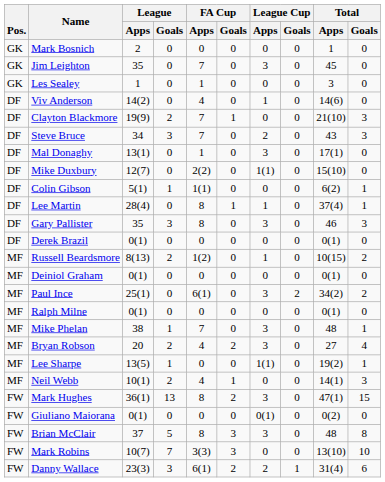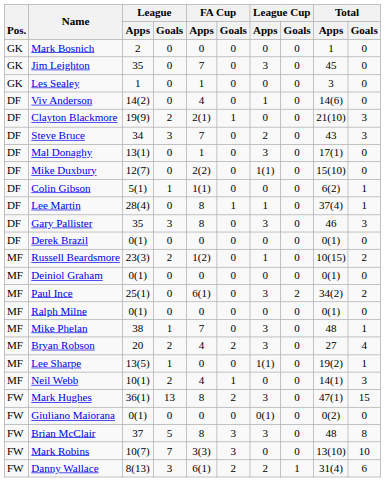Clayton Blackmore | FA Cup / Apps: 7 -> 2(1)
Russell Beardsmore | League / Apps: 8(13) -> 23(3)
Danny Wallace | League / Apps: 23(3) -> 8(13)
